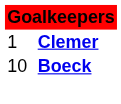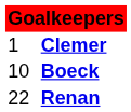+ row: 22 | Renan
